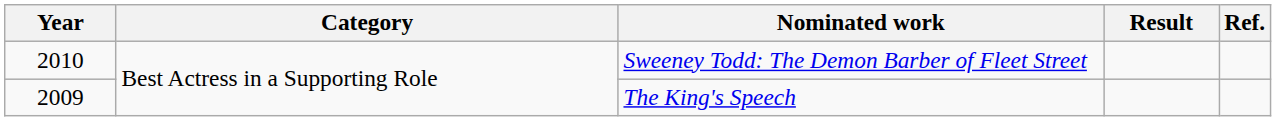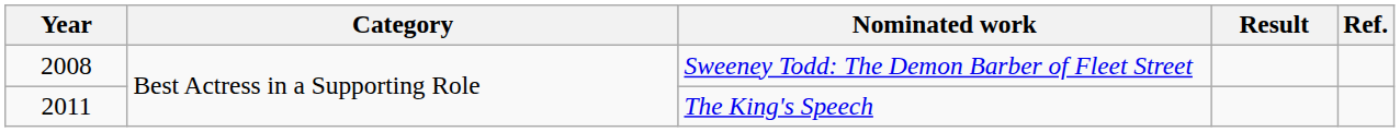Sweeney Todd: The Demon Barber of Fleet Street | Year: 2010 -> 2008
The King's Speech | Year: 2009 -> 2011
